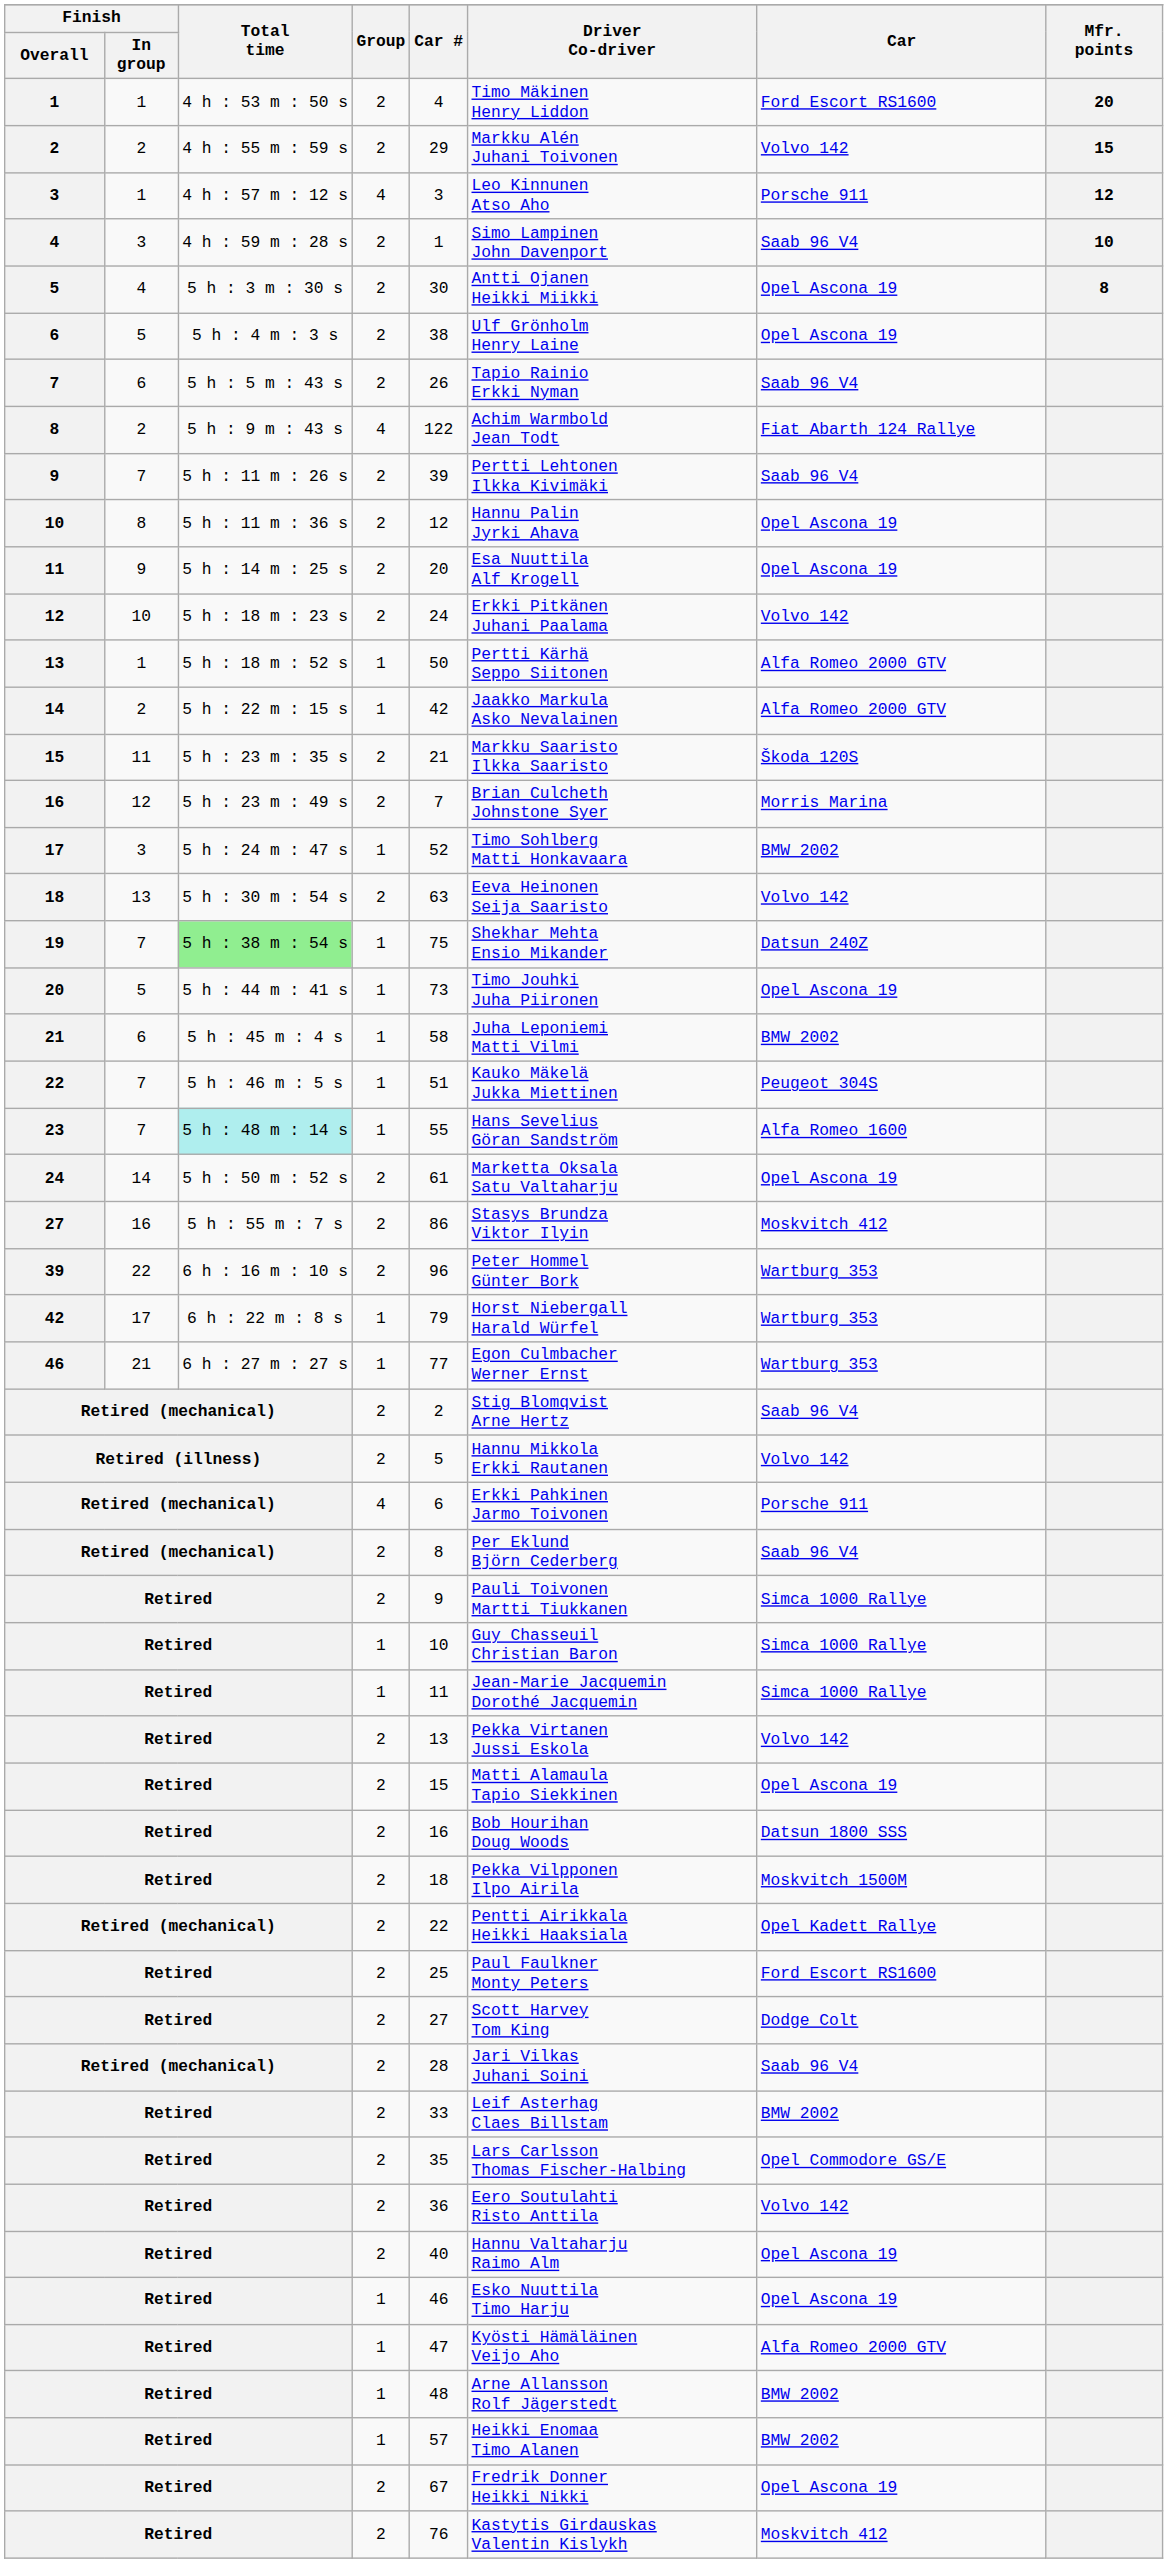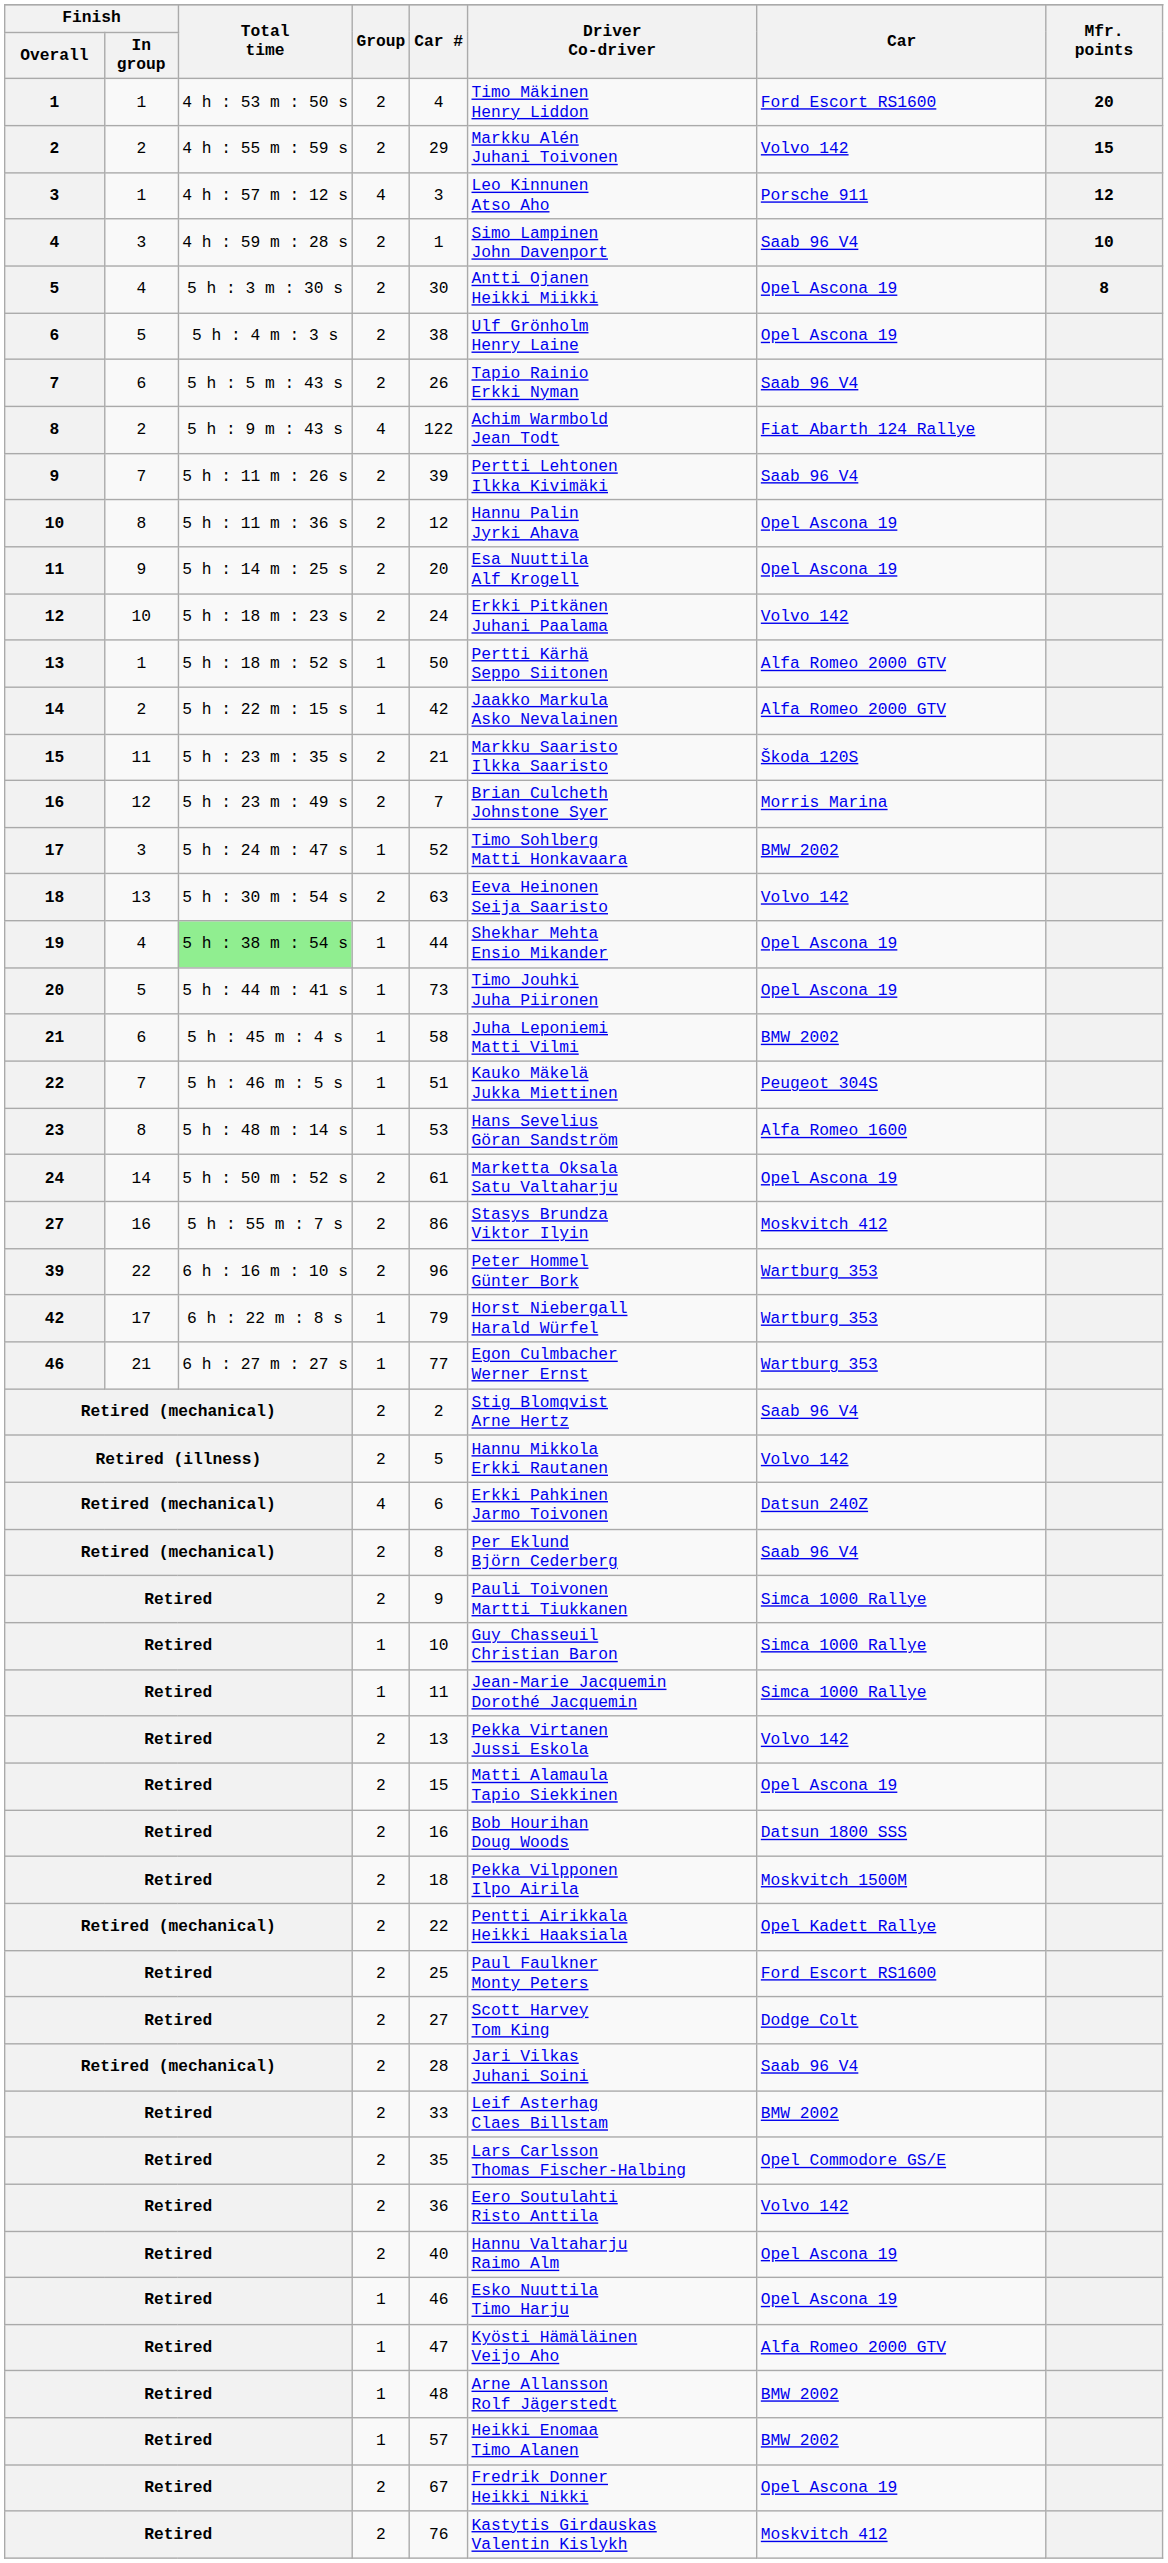19 | Finish / In group: 7 -> 4
19 | Car #: 75 -> 44
19 | Car: Datsun 240Z -> Opel Ascona 19
23 | Finish / In group: 7 -> 8
23 | Total time: paleturquoise background -> no background
23 | Car #: 55 -> 53
Retired (mechanical) / 4 | Car: Porsche 911 -> Datsun 240Z
